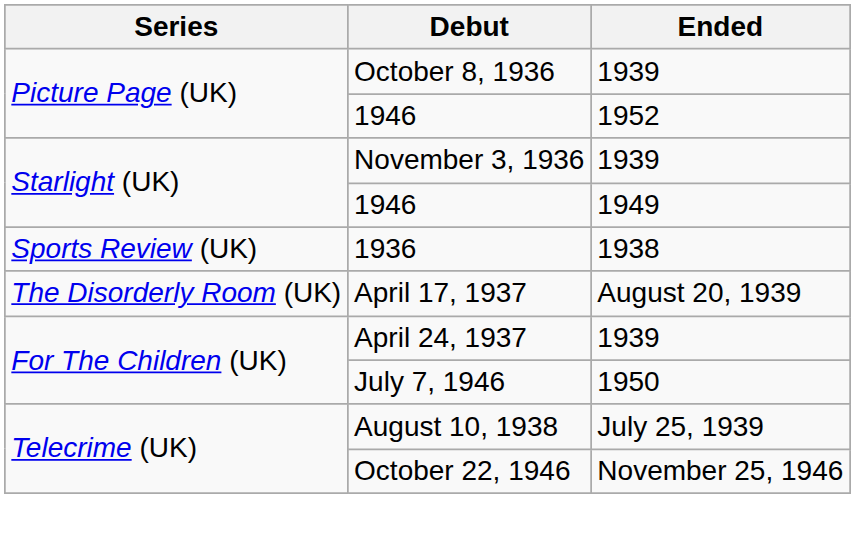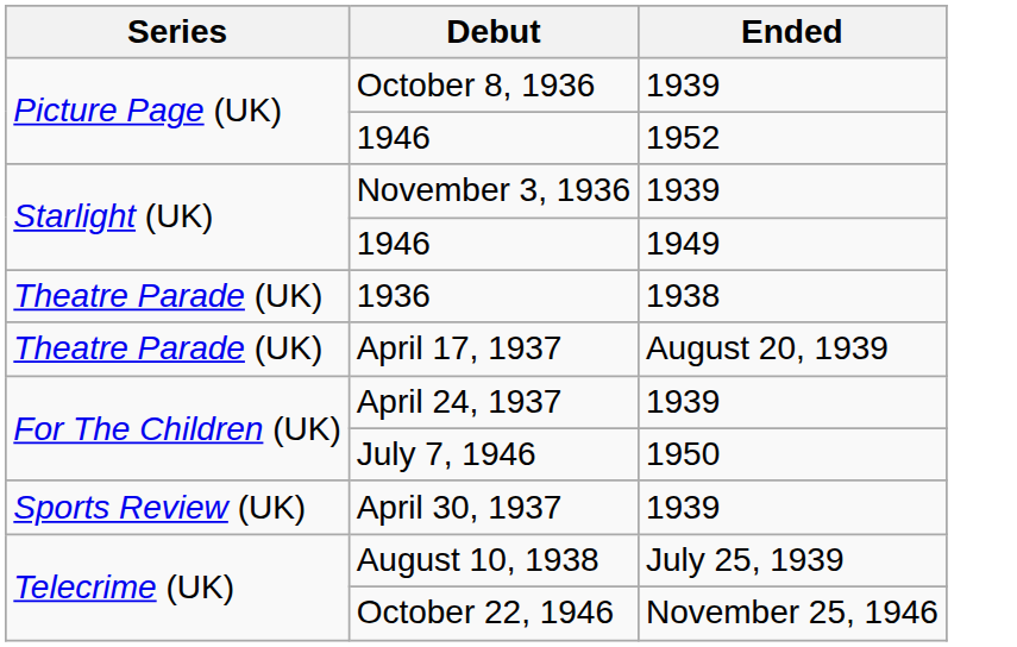1936 | Series: Sports Review (UK) -> Theatre Parade (UK)
April 17, 1937 | Series: The Disorderly Room (UK) -> Theatre Parade (UK)
+ row: Sports Review (UK) | April 30, 1937 | 1939
